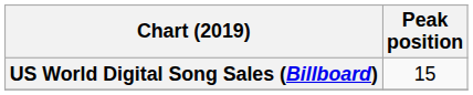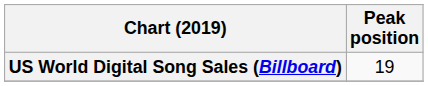US World Digital Song Sales (Billboard) | Peak position: 15 -> 19
